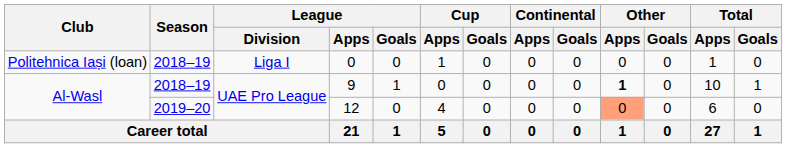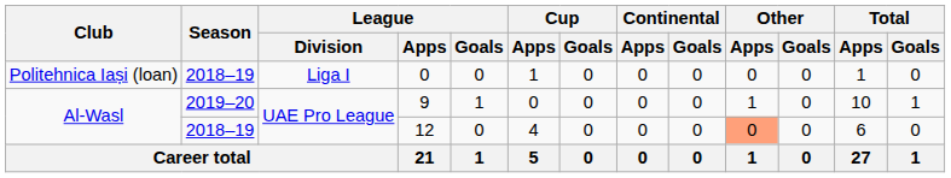9 | Season: 2018–19 -> 2019–20
9 | Other / Apps: bold -> normal
12 | Season: 2019–20 -> 2018–19
